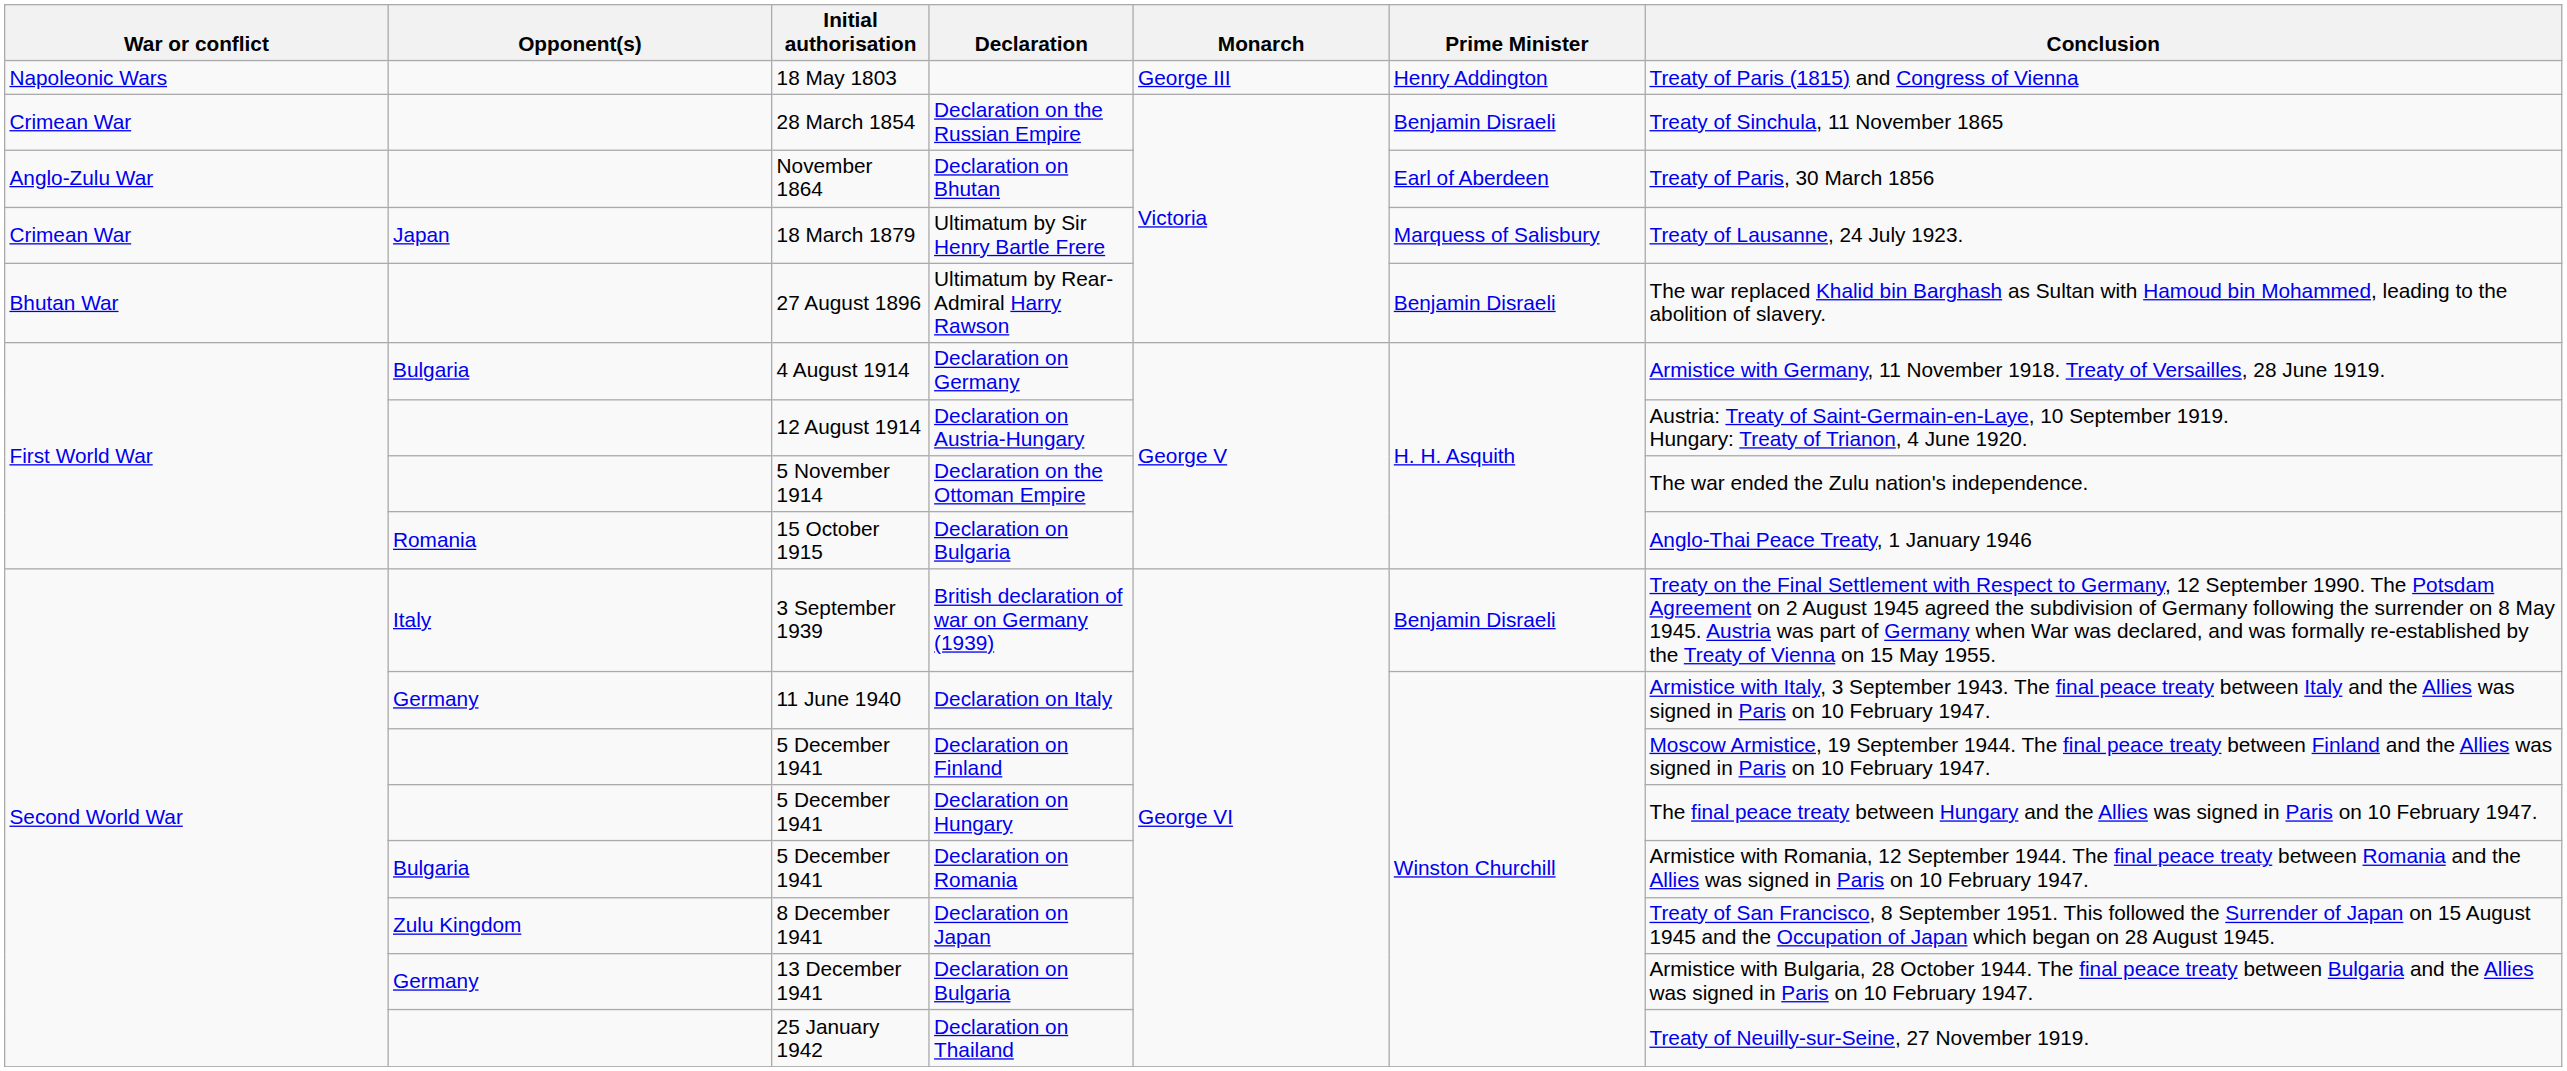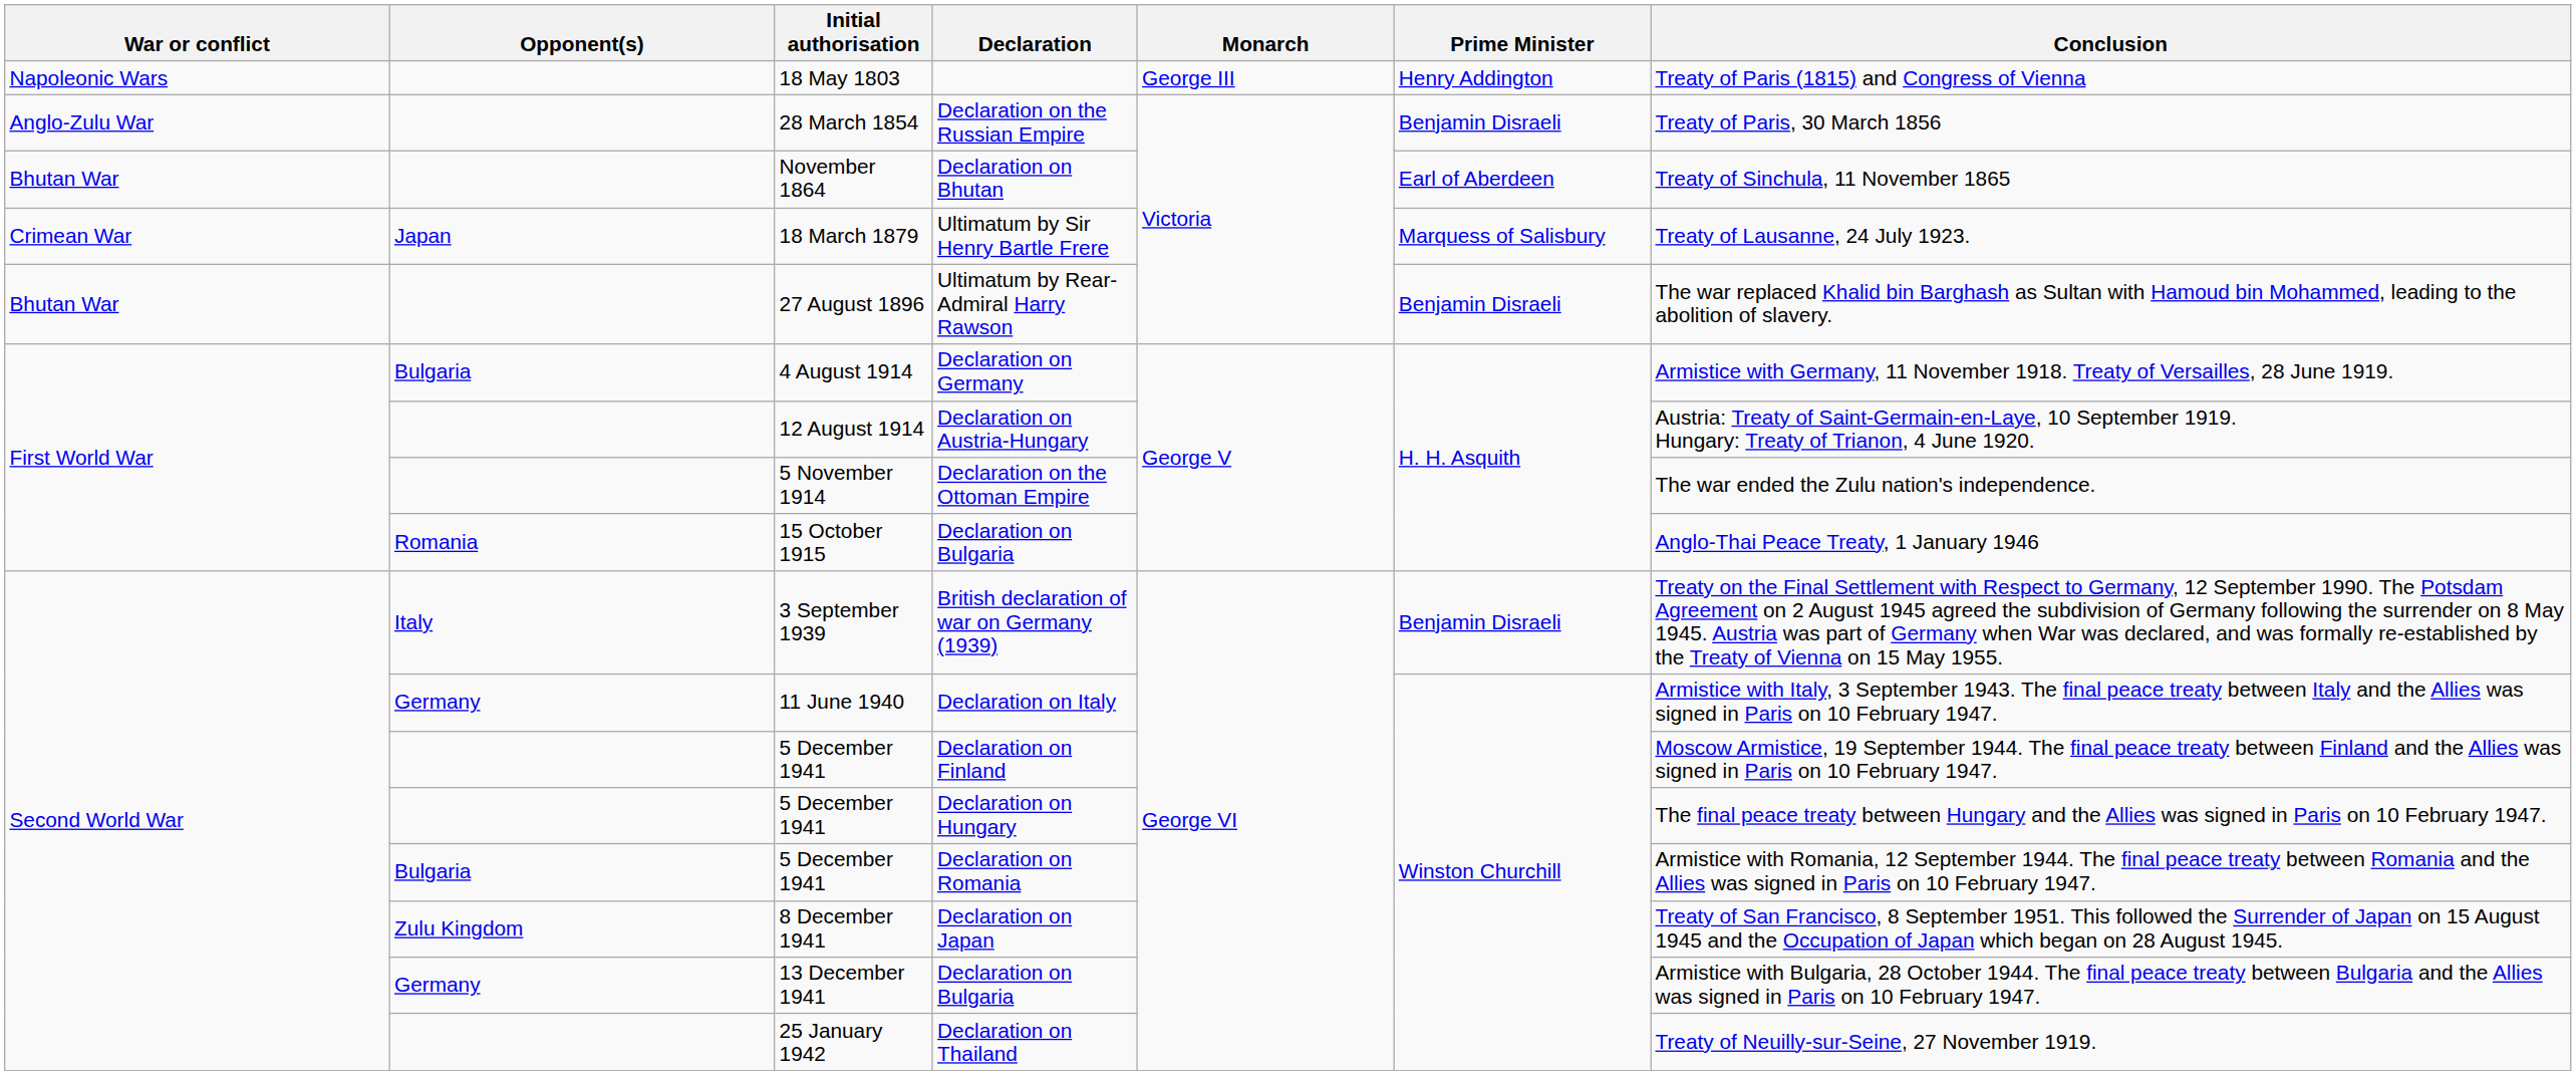Declaration on the Russian Empire | War or conflict: Crimean War -> Anglo-Zulu War
Declaration on the Russian Empire | Conclusion: Treaty of Sinchula, 11 November 1865 -> Treaty of Paris, 30 March 1856
Declaration on Bhutan | War or conflict: Anglo-Zulu War -> Bhutan War
Declaration on Bhutan | Conclusion: Treaty of Paris, 30 March 1856 -> Treaty of Sinchula, 11 November 1865
